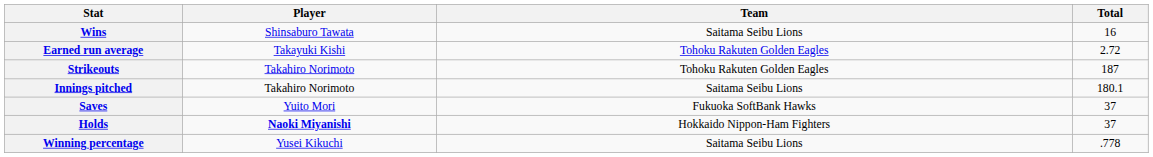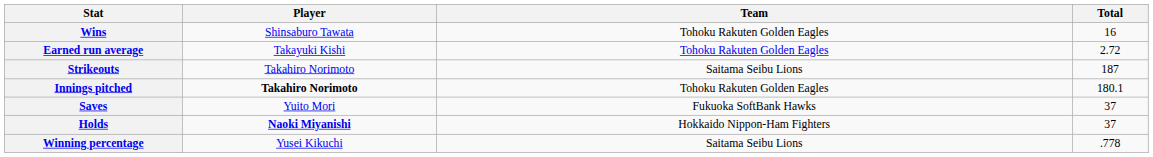Wins | Team: Saitama Seibu Lions -> Tohoku Rakuten Golden Eagles
Strikeouts | Team: Tohoku Rakuten Golden Eagles -> Saitama Seibu Lions
Innings pitched | Player: normal -> bold
Innings pitched | Team: Saitama Seibu Lions -> Tohoku Rakuten Golden Eagles
